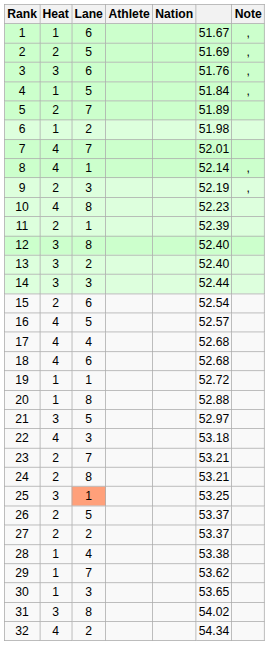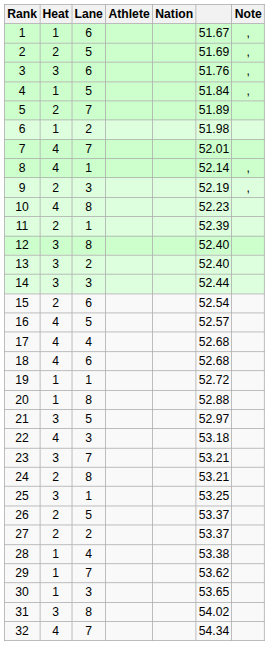23 | Heat: 2 -> 3
25 | Lane: lightsalmon background -> no background
32 | Lane: 2 -> 7
